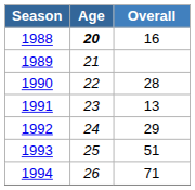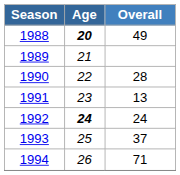1988 | Overall: 16 -> 49
1992 | Age: normal -> bold
1992 | Overall: 29 -> 24
1993 | Overall: 51 -> 37
